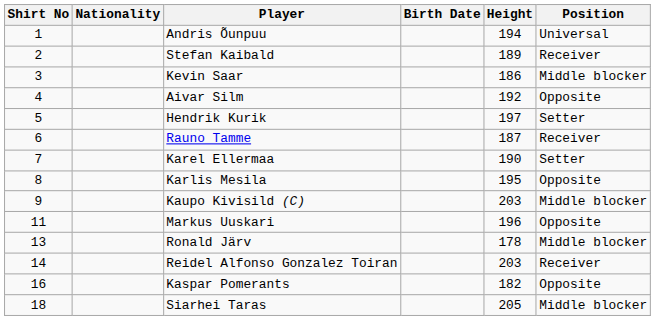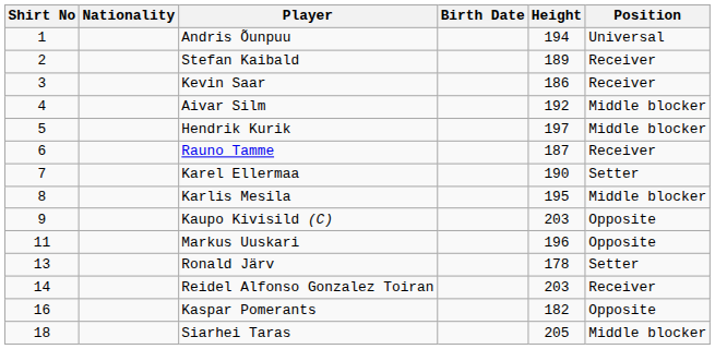Kevin Saar | Position: Middle blocker -> Receiver
Aivar Silm | Position: Opposite -> Middle blocker
Hendrik Kurik | Position: Setter -> Middle blocker
Karlis Mesila | Position: Opposite -> Middle blocker
Kaupo Kivisild (C) | Position: Middle blocker -> Opposite
Ronald Järv | Position: Middle blocker -> Setter
